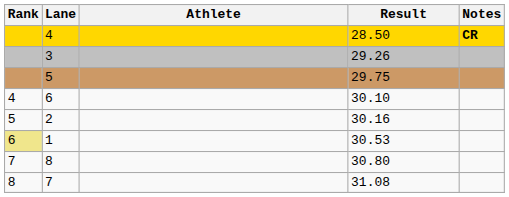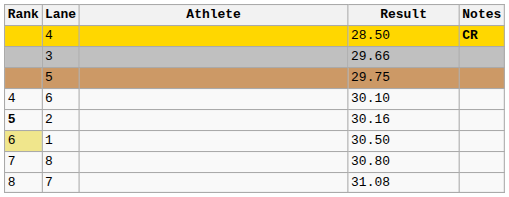3 | Result: 29.26 -> 29.66
2 | Rank: normal -> bold
1 | Result: 30.53 -> 30.50
